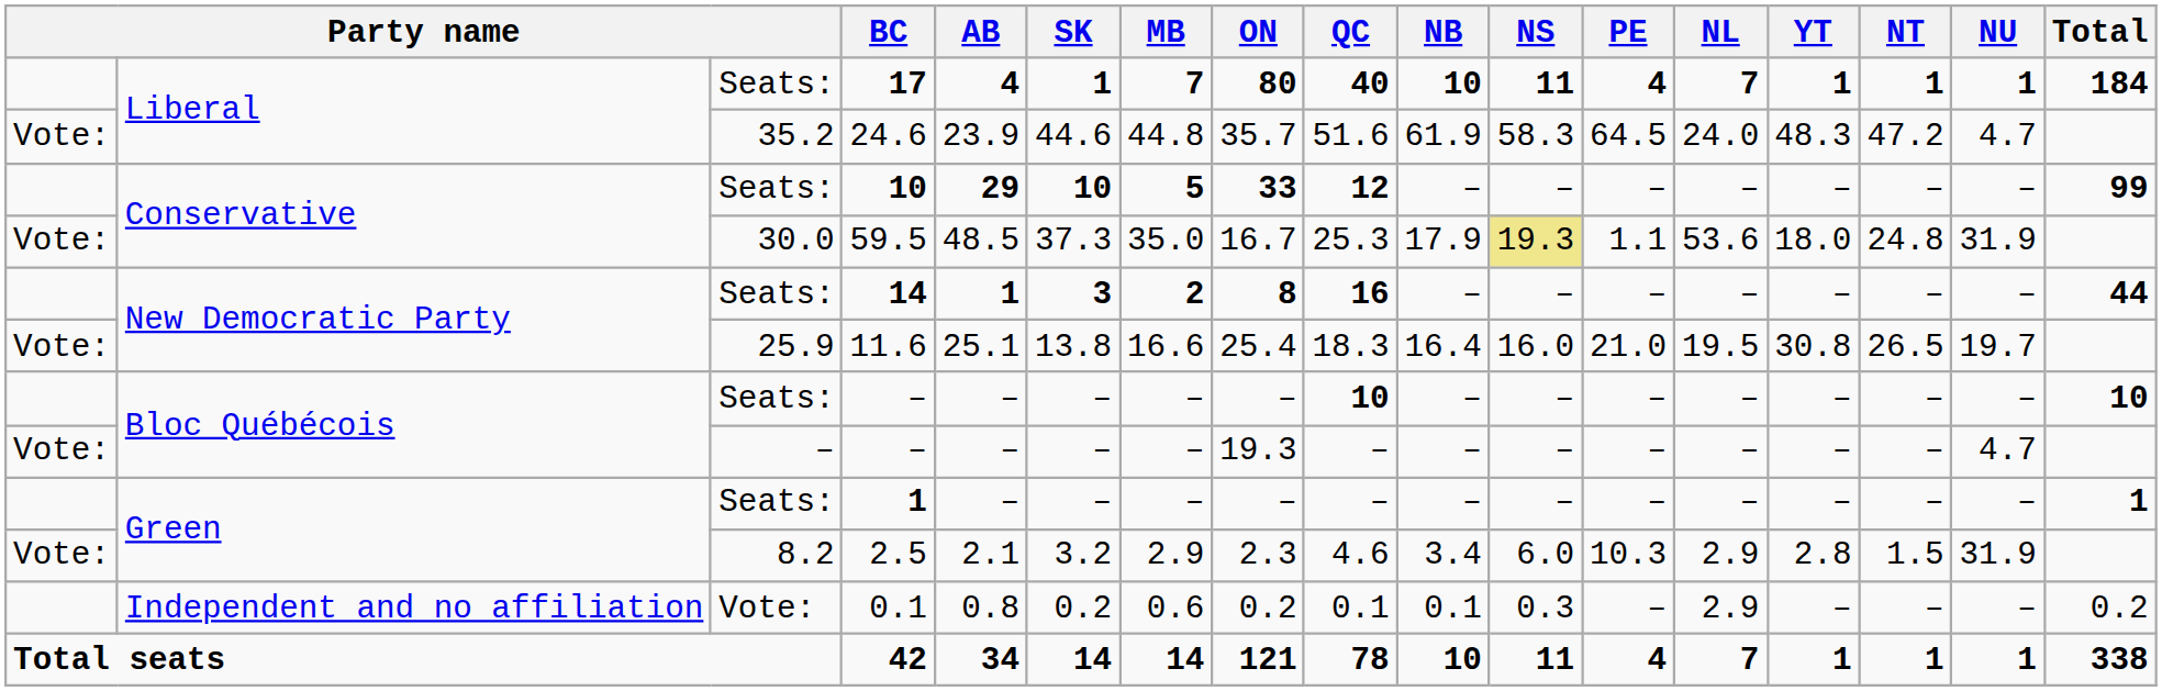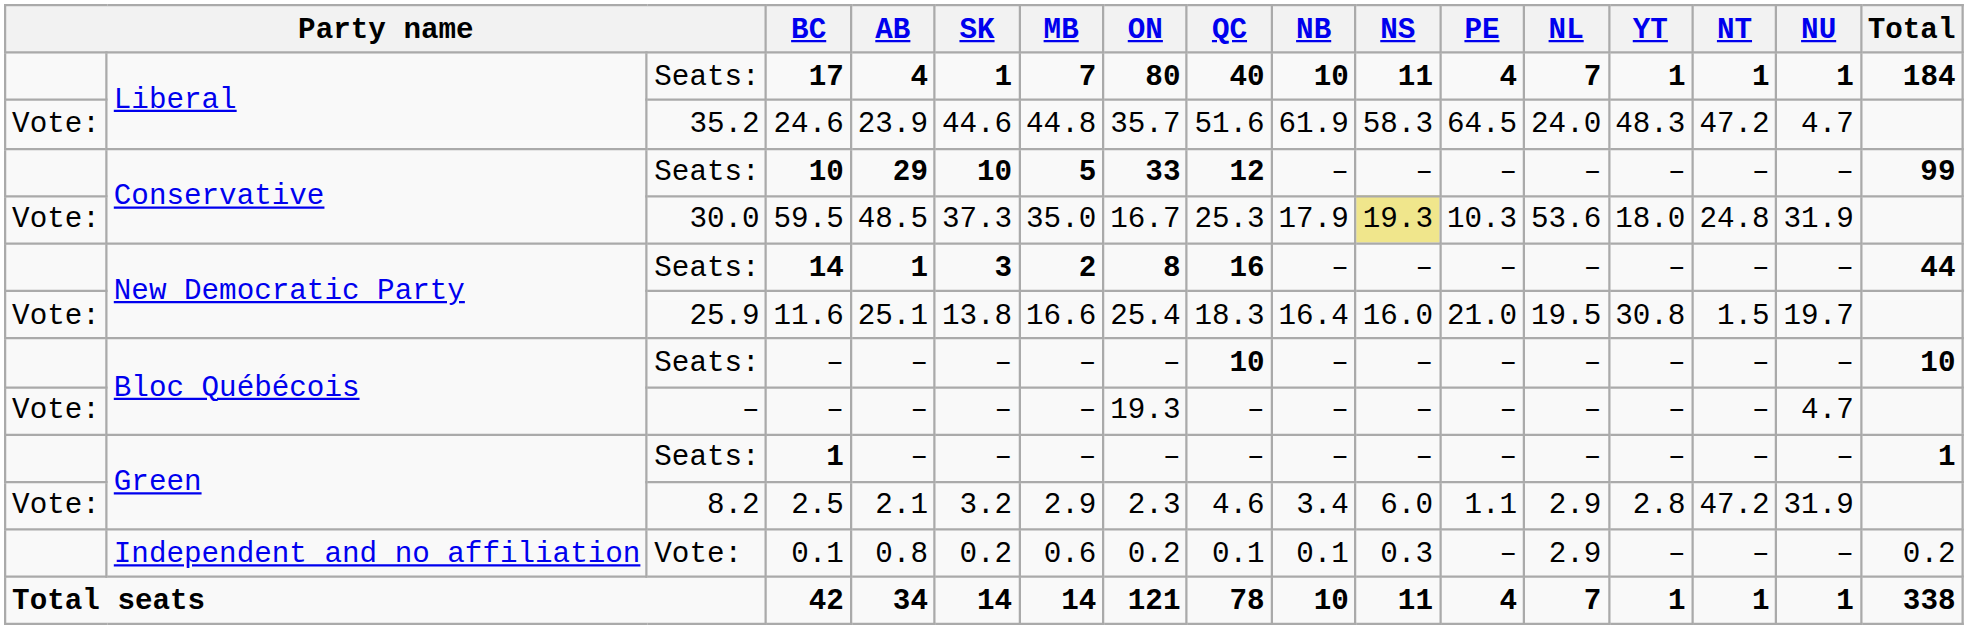59.5 | PE: 1.1 -> 10.3
11.6 | NT: 26.5 -> 1.5
2.5 | PE: 10.3 -> 1.1
2.5 | NT: 1.5 -> 47.2
